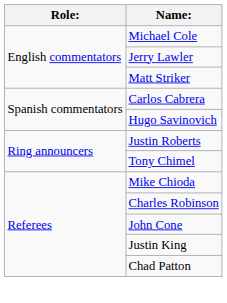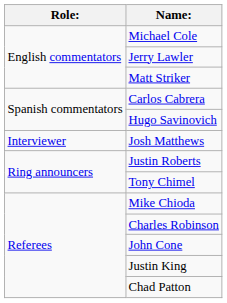+ row: Interviewer | Josh Matthews
